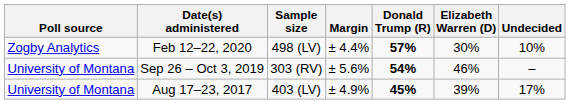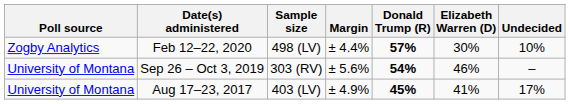Aug 17–23, 2017 | Elizabeth Warren (D): 39% -> 41%
